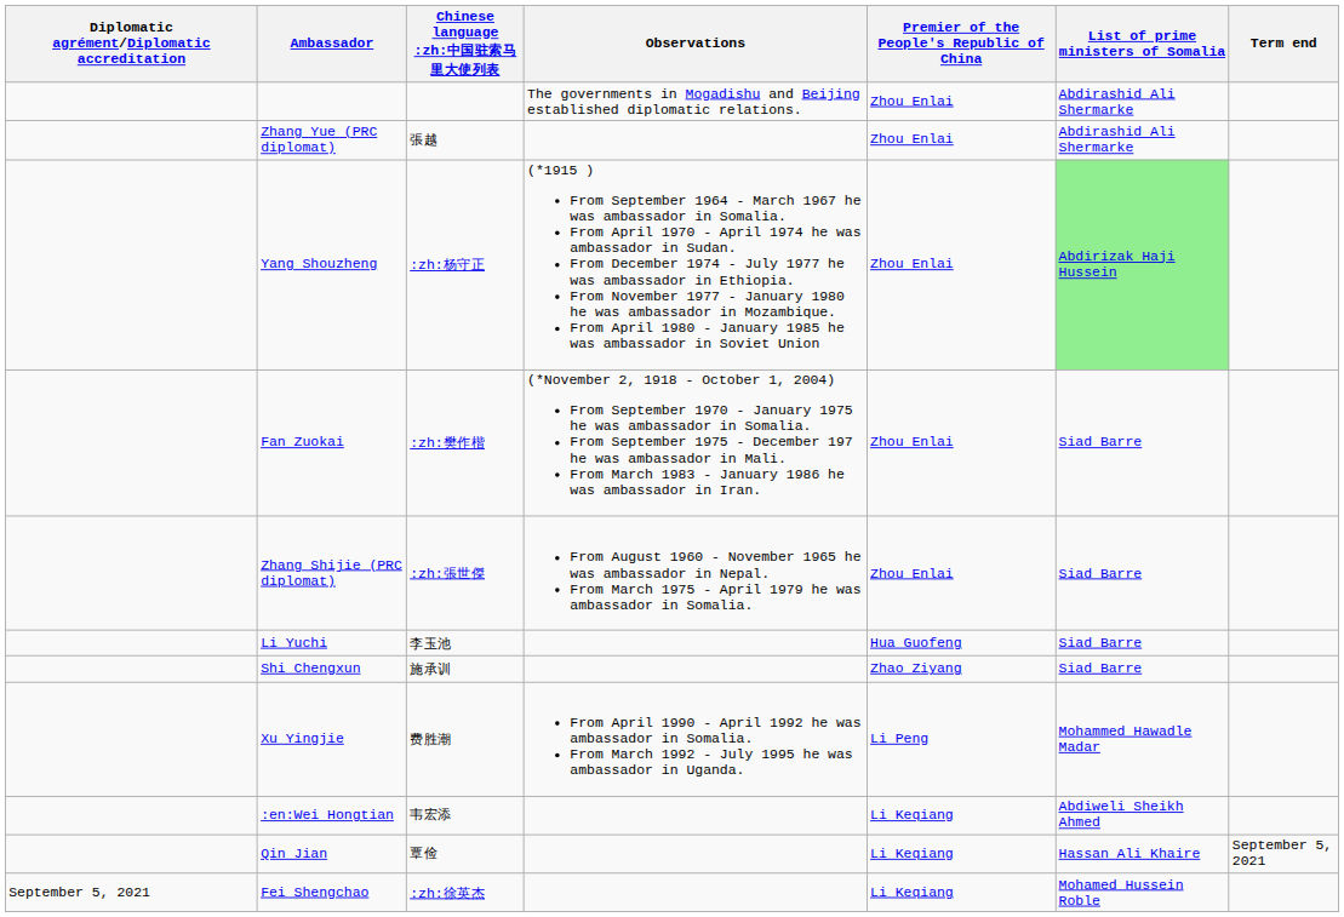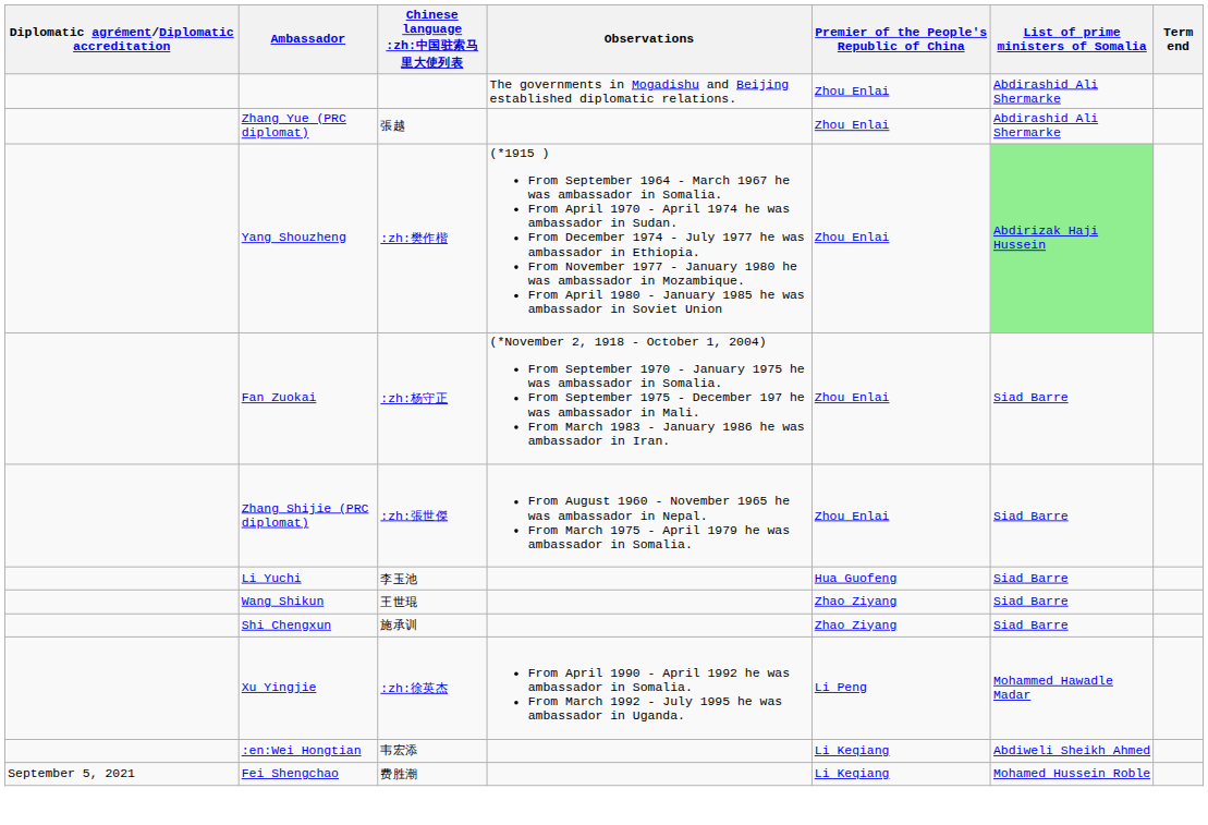Yang Shouzheng | Chinese language :zh:中国驻索马里大使列表: :zh:杨守正 -> :zh:樊作楷
Fan Zuokai | Chinese language :zh:中国驻索马里大使列表: :zh:樊作楷 -> :zh:杨守正
+ row: Wang Shikun | 王世琨 | Zhao Ziyang | Siad Barre
Xu Yingjie | Chinese language :zh:中国驻索马里大使列表: 费胜潮 -> :zh:徐英杰
- row: Qin Jian | 覃俭 | Li Keqiang | Hassan Ali Khaire | September 5, 2021
Fei Shengchao | Chinese language :zh:中国驻索马里大使列表: :zh:徐英杰 -> 费胜潮
